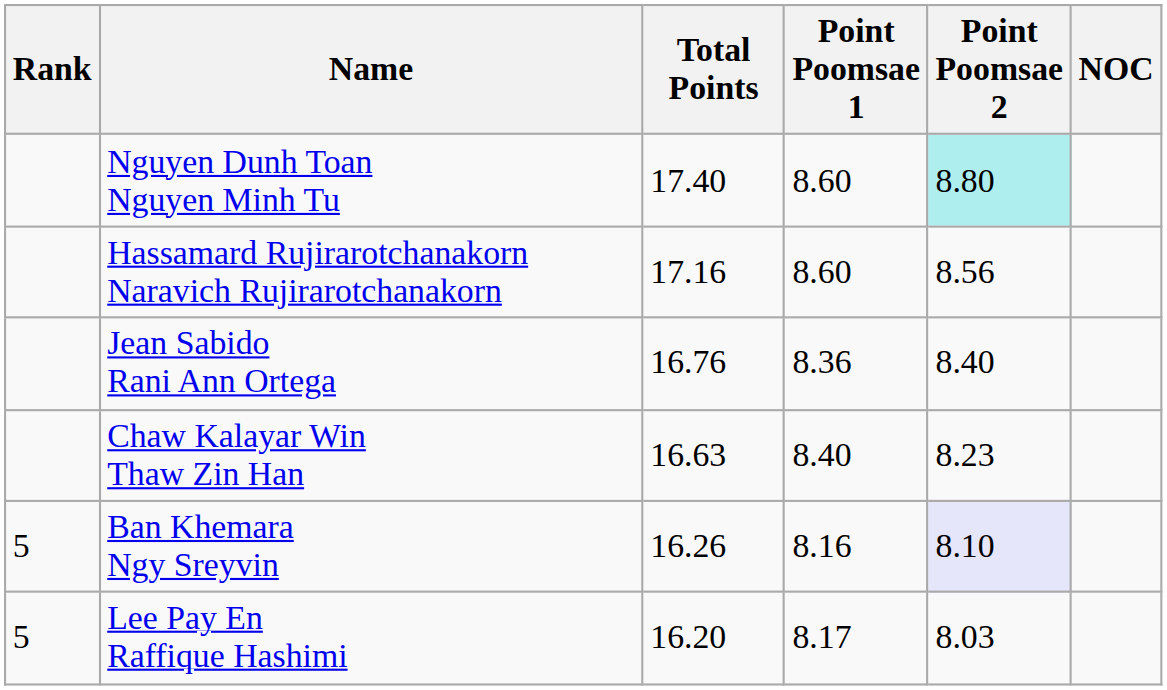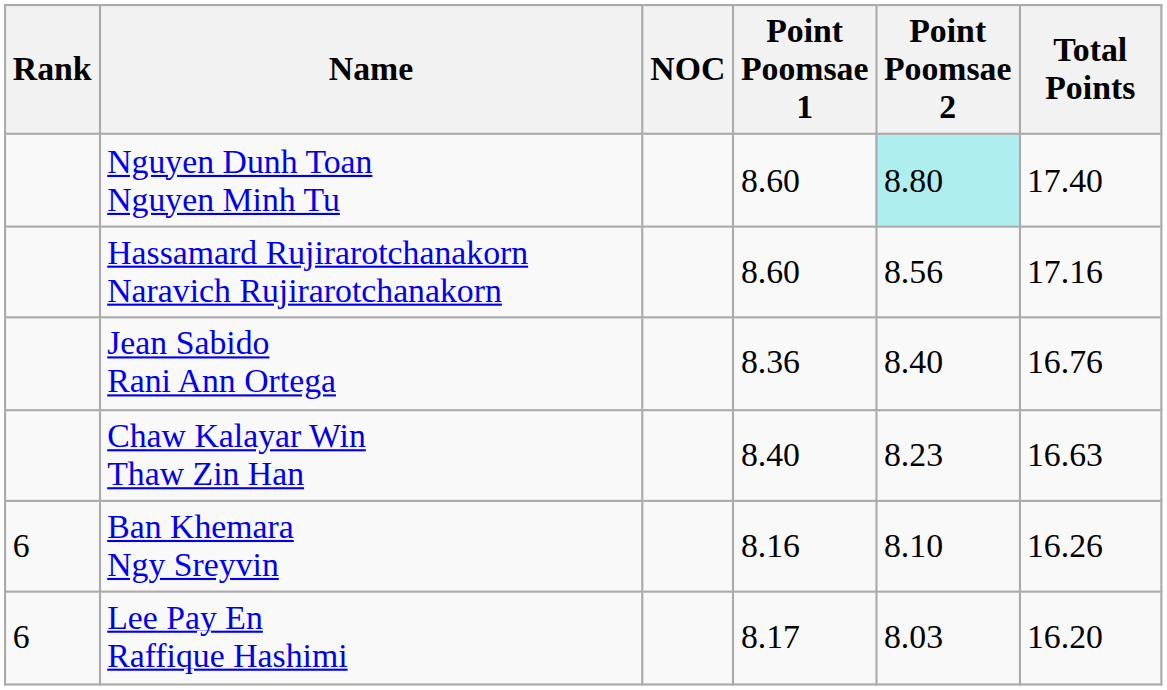columns swapped: NOC <-> Total Points
Ban Khemara Ngy Sreyvin | Rank: 5 -> 6
Ban Khemara Ngy Sreyvin | Point Poomsae 2: lavender background -> no background
Lee Pay En Raffique Hashimi | Rank: 5 -> 6
